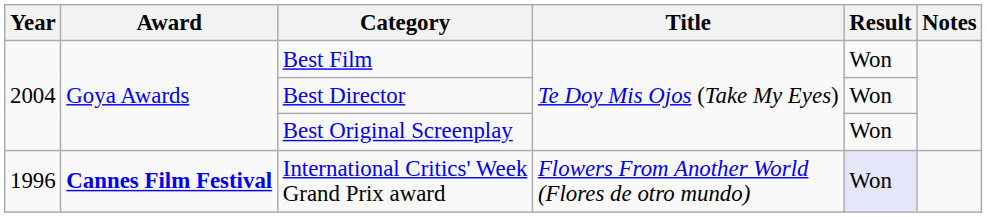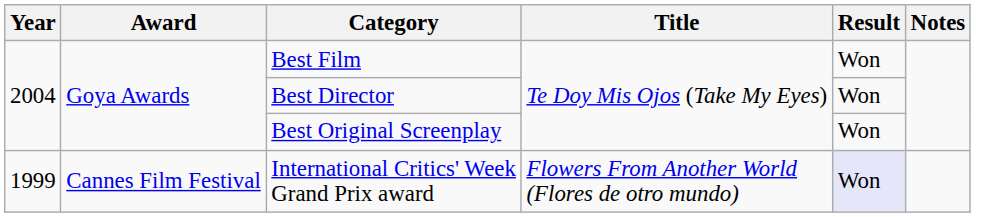International Critics' Week Grand Prix award | Year: 1996 -> 1999
International Critics' Week Grand Prix award | Award: bold -> normal
